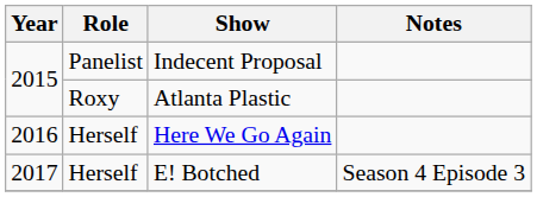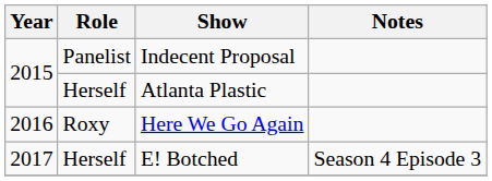Atlanta Plastic | Role: Roxy -> Herself
Here We Go Again | Role: Herself -> Roxy
